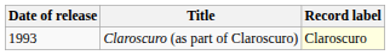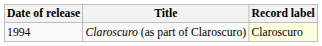Claroscuro (as part of Claroscuro) | Date of release: 1993 -> 1994
